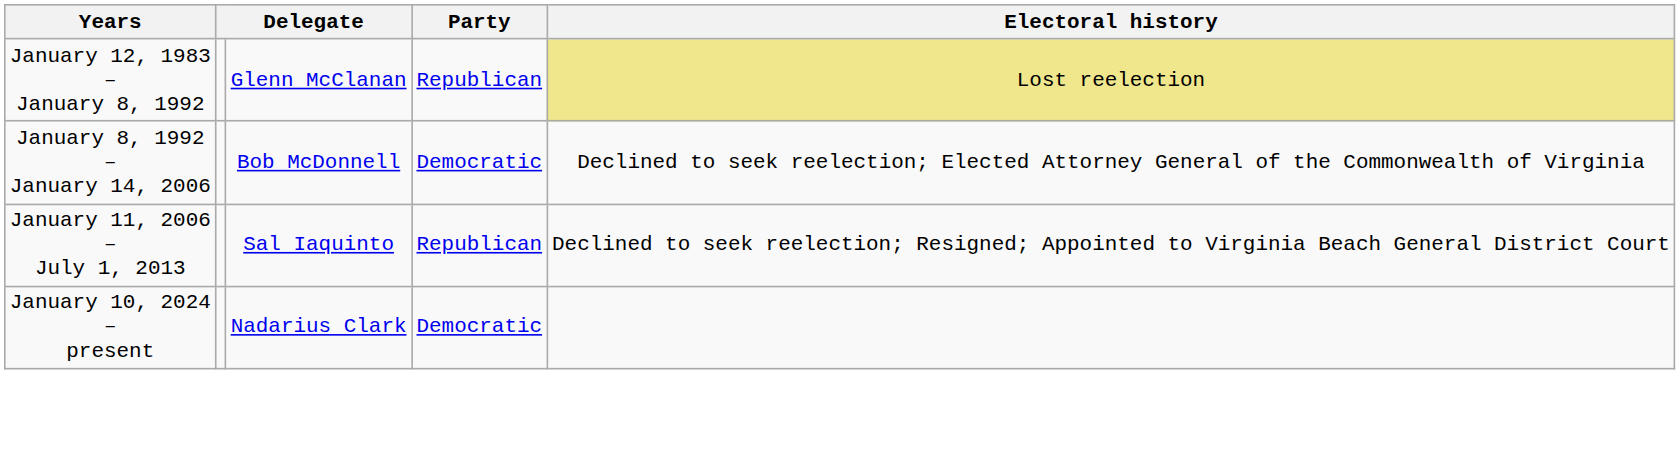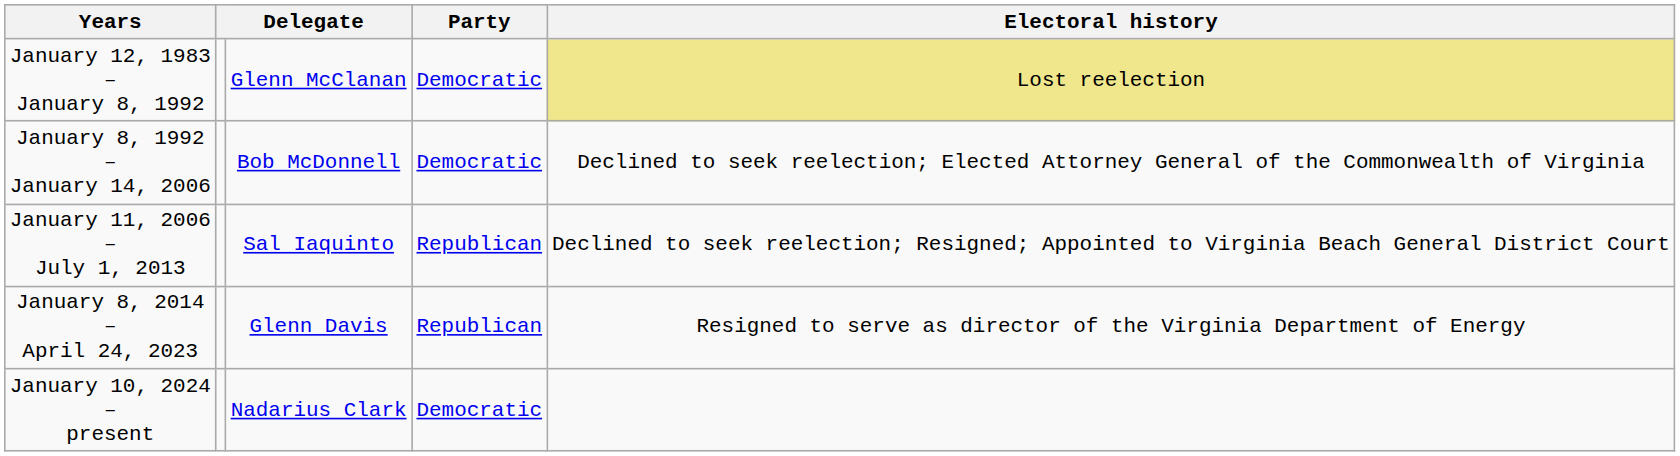January 12, 1983 – January 8, 1992 | Party: Republican -> Democratic
+ row: January 8, 2014 – April 24, 2023 | Glenn Davis | Republican | Resigned to serve as director of the Virginia Department of Energy
